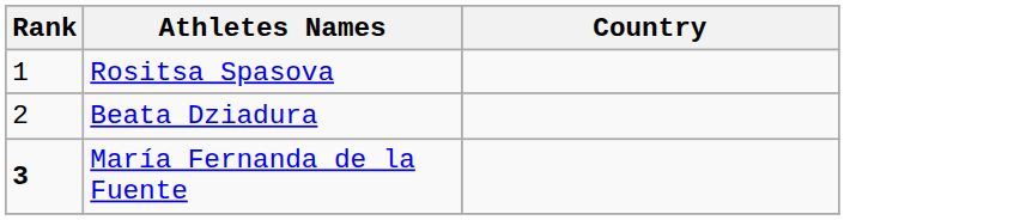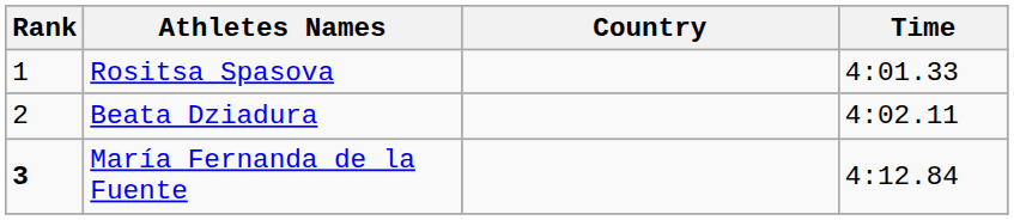+ column: Time | 4:01.33 | 4:02.11 | 4:12.84
